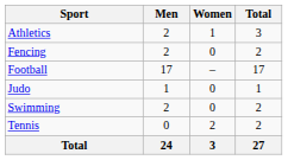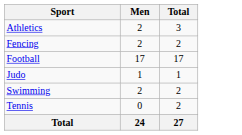- column: Women | 1 | 0 | – | 0 | 0 | 2 | 3
